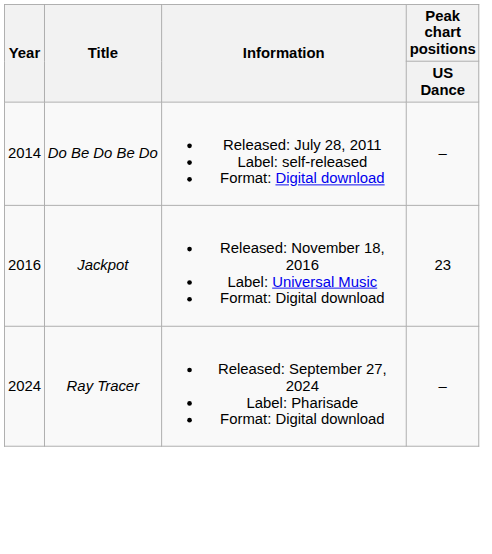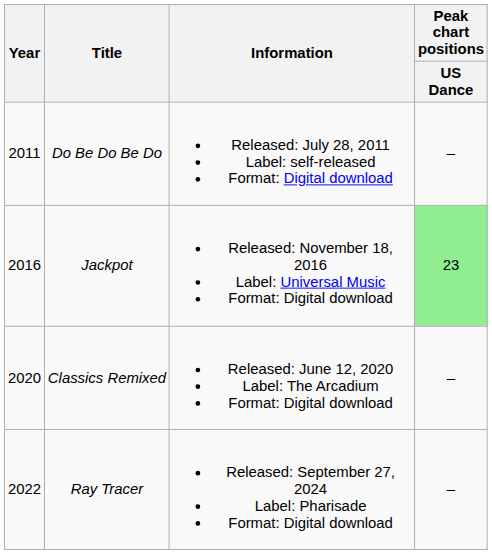Do Be Do Be Do | Year: 2014 -> 2011
Jackpot | Peak chart positions / US Dance: no background -> lightgreen background
+ row: 2020 | Classics Remixed | Released: June 12, 2020 Label: The Arcadium Format: Digital download | –
Ray Tracer | Year: 2024 -> 2022
